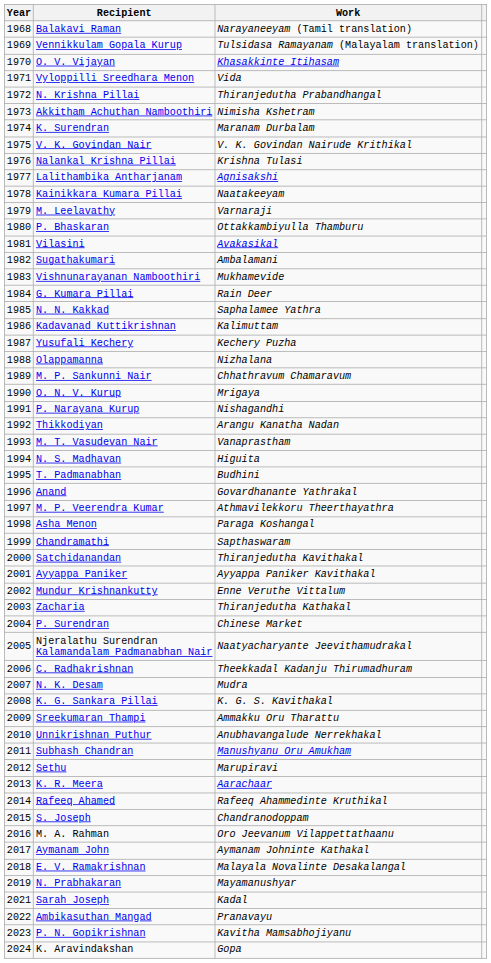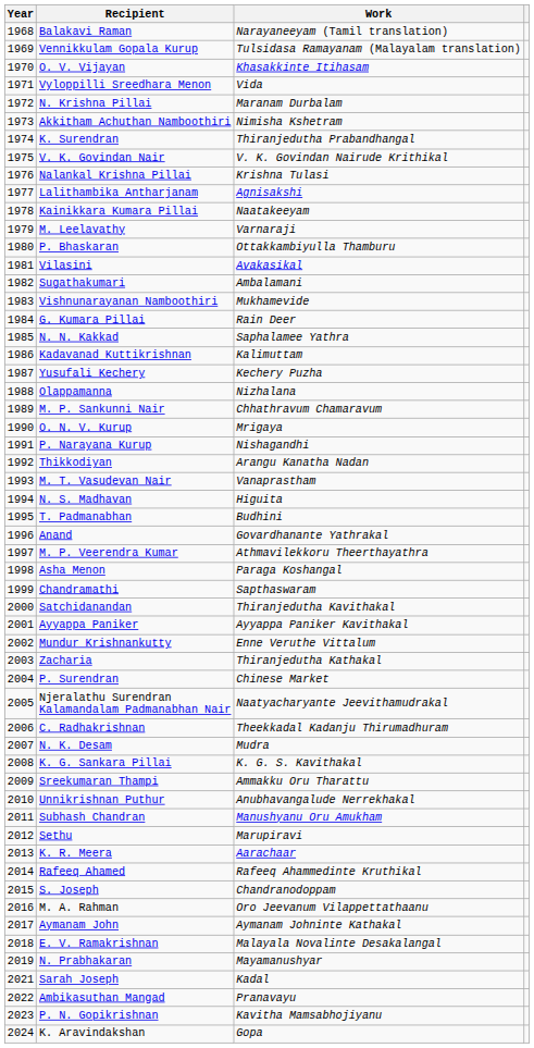N. Krishna Pillai | Work: Thiranjedutha Prabandhangal -> Maranam Durbalam
K. Surendran | Work: Maranam Durbalam -> Thiranjedutha Prabandhangal
